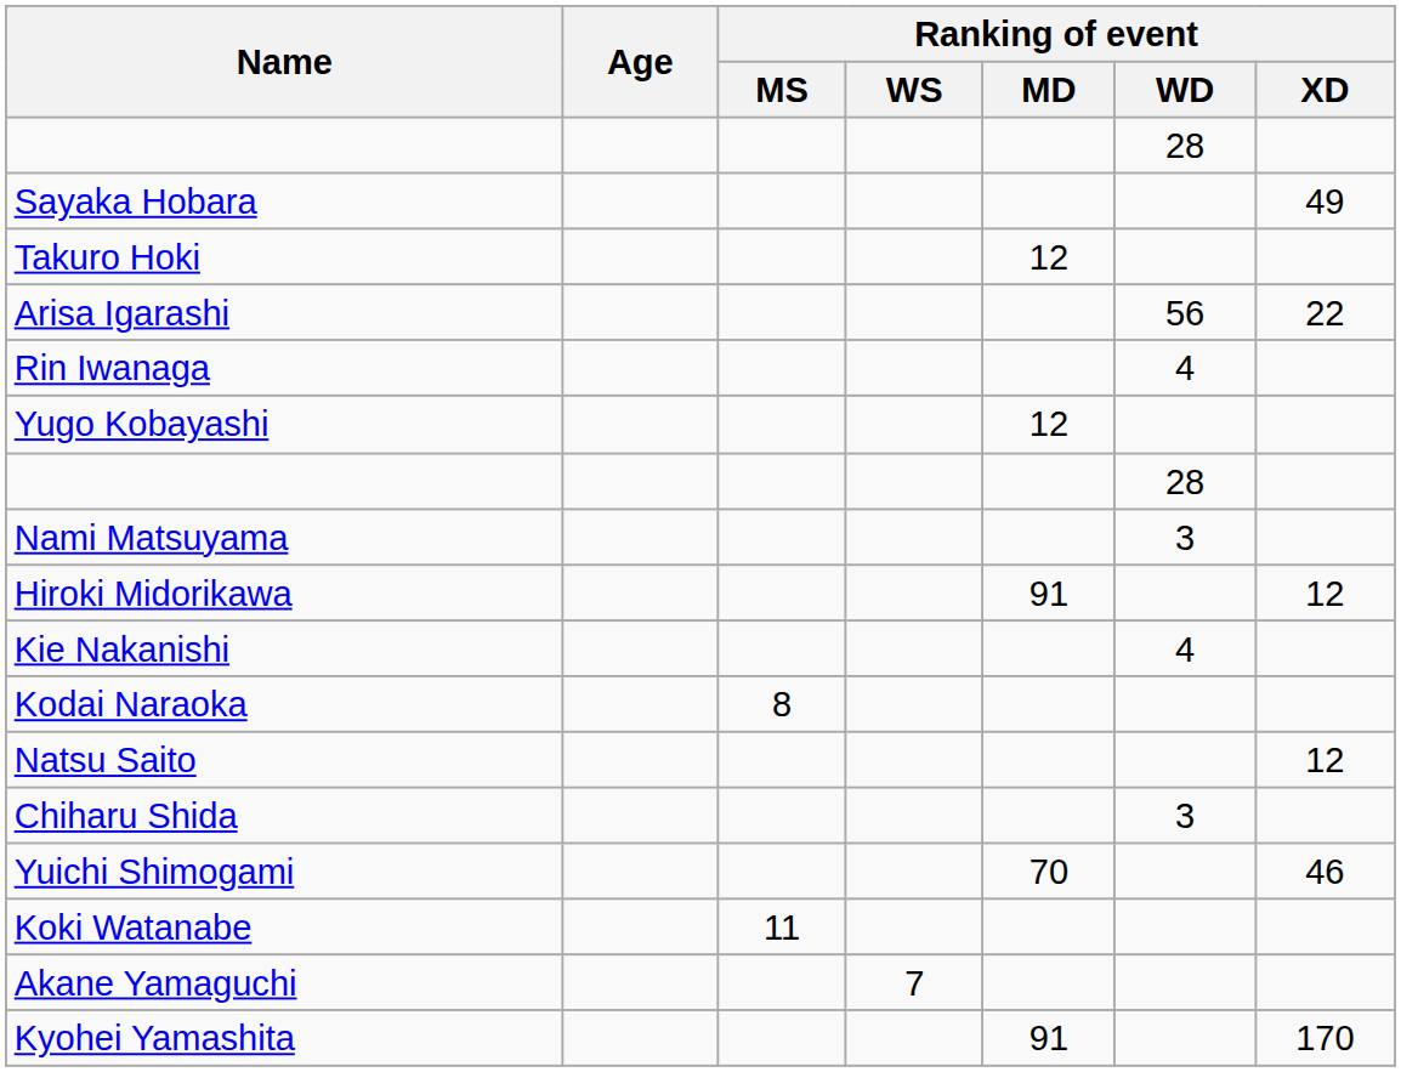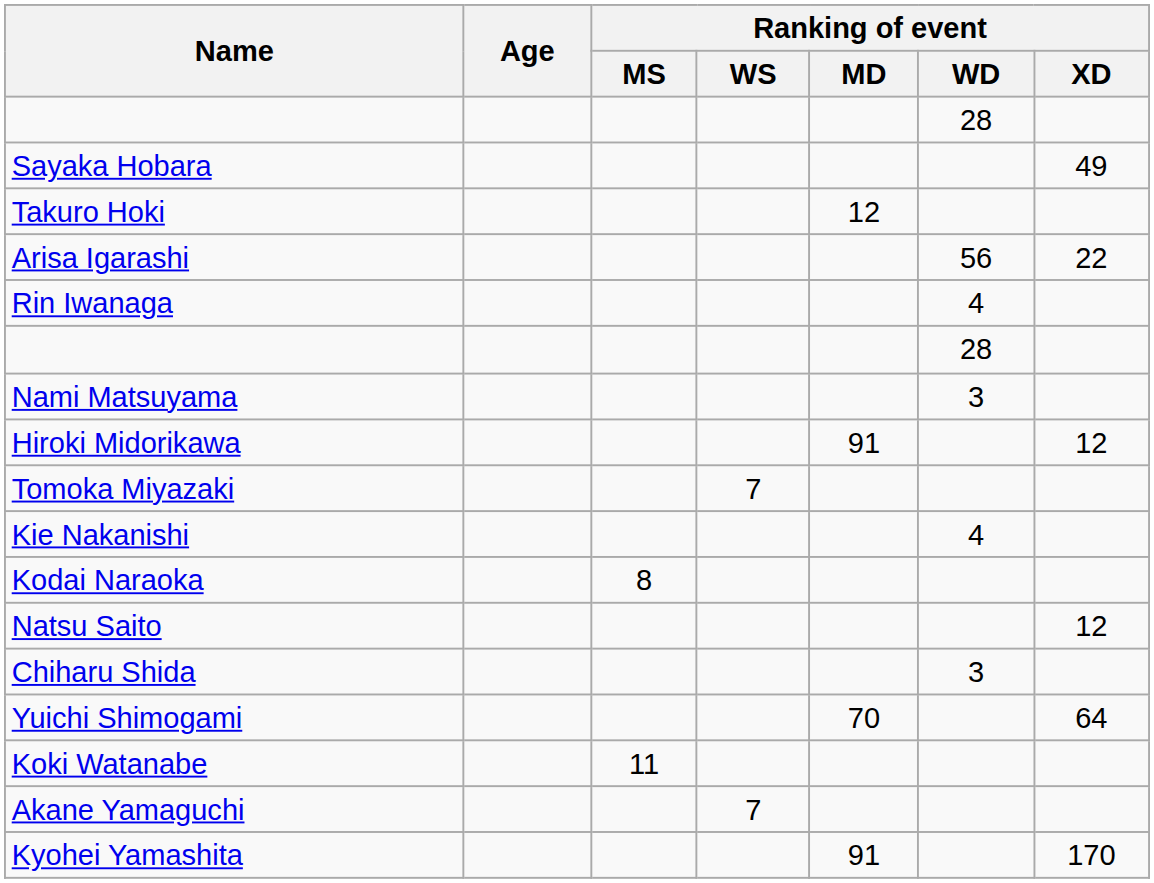- row: Yugo Kobayashi | 12
+ row: Tomoka Miyazaki | 7
Yuichi Shimogami | Ranking of event / XD: 46 -> 64
